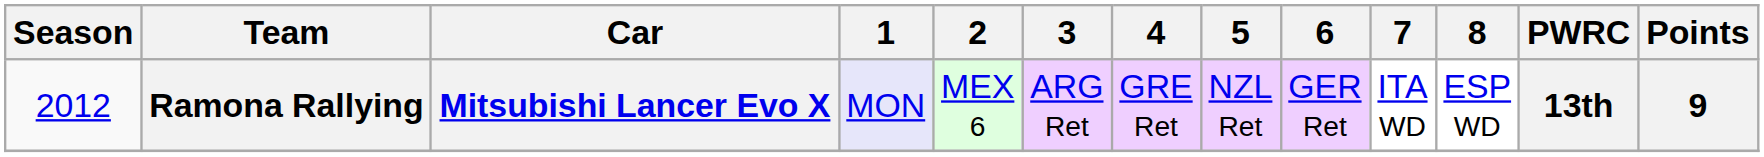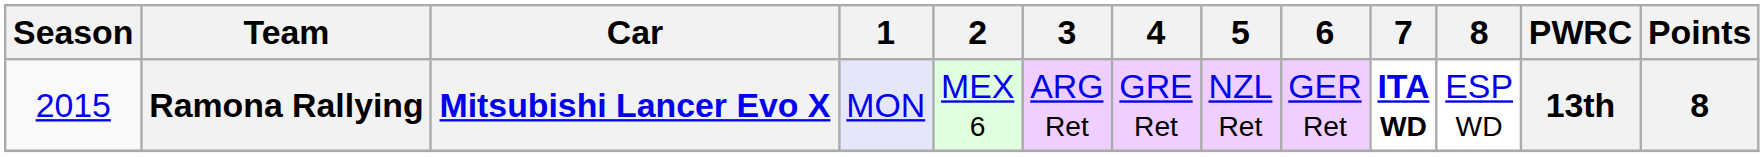Ramona Rallying | Season: 2012 -> 2015
Ramona Rallying | 7: normal -> bold
Ramona Rallying | Points: 9 -> 8
